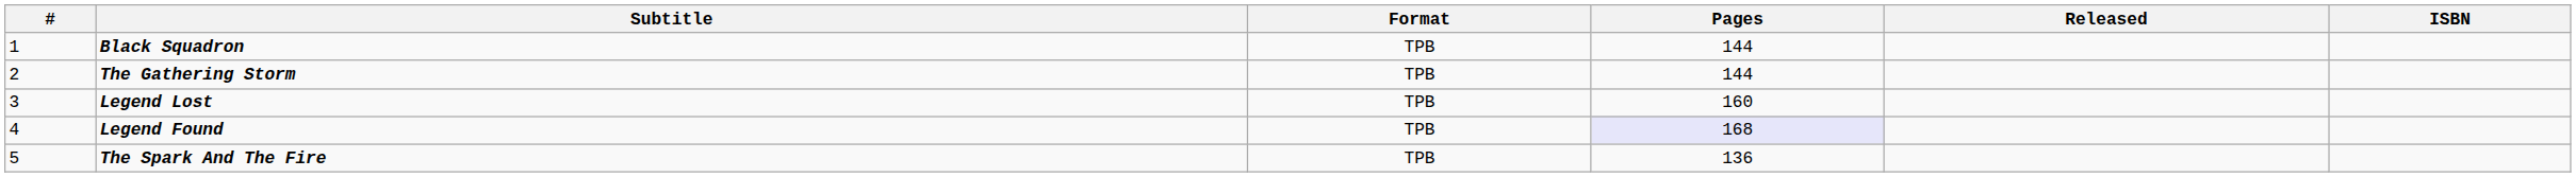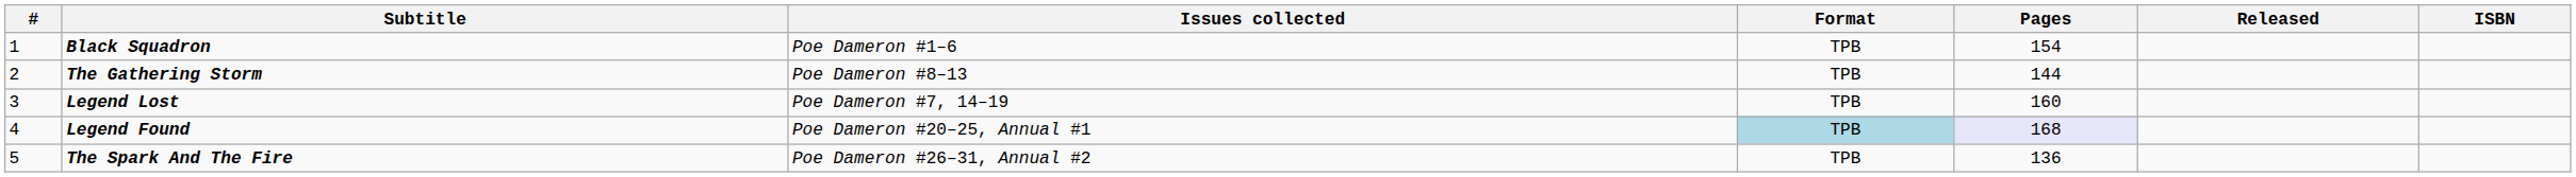+ column: Issues collected | Poe Dameron #1–6 | Poe Dameron #8–13 | Poe Dameron #7, 14–19 | Poe Dameron #20–25, Annual #1 | Poe Dameron #26–31, Annual #2
Black Squadron | Pages: 144 -> 154
Legend Found | Format: no background -> lightblue background
